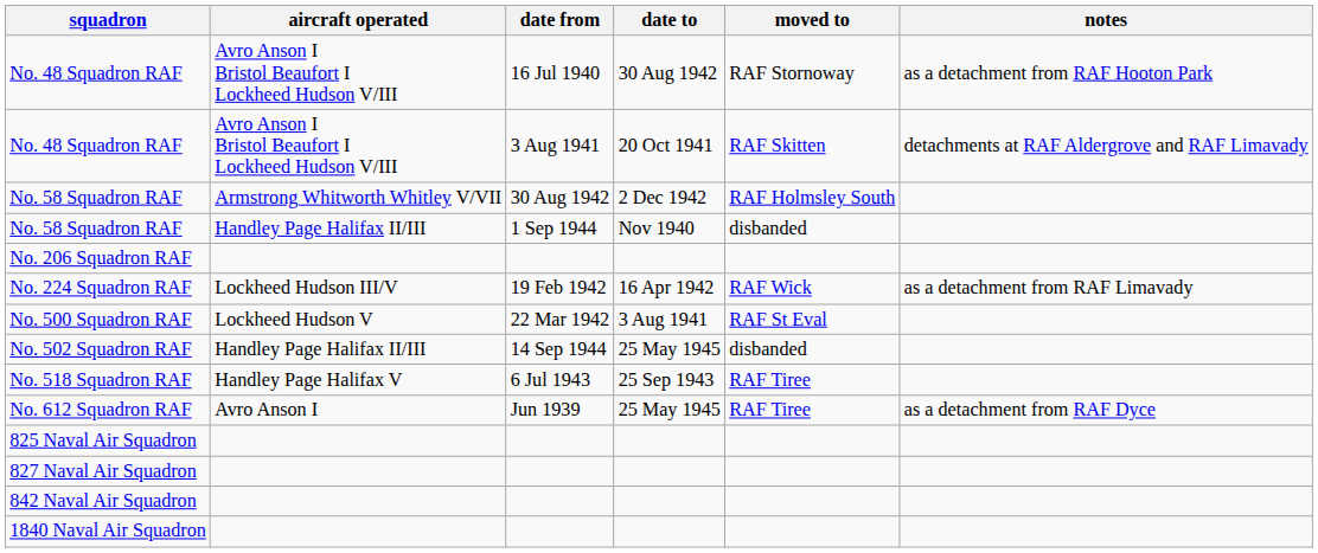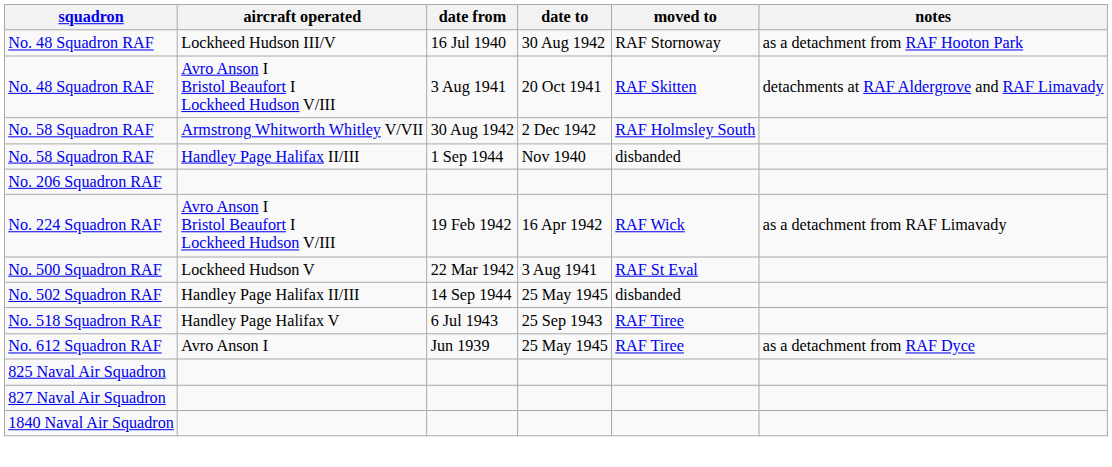No. 48 Squadron RAF / 16 Jul 1940 | aircraft operated: Avro Anson I Bristol Beaufort I Lockheed Hudson V/III -> Lockheed Hudson III/V
No. 224 Squadron RAF | aircraft operated: Lockheed Hudson III/V -> Avro Anson I Bristol Beaufort I Lockheed Hudson V/III
- row: 842 Naval Air Squadron
